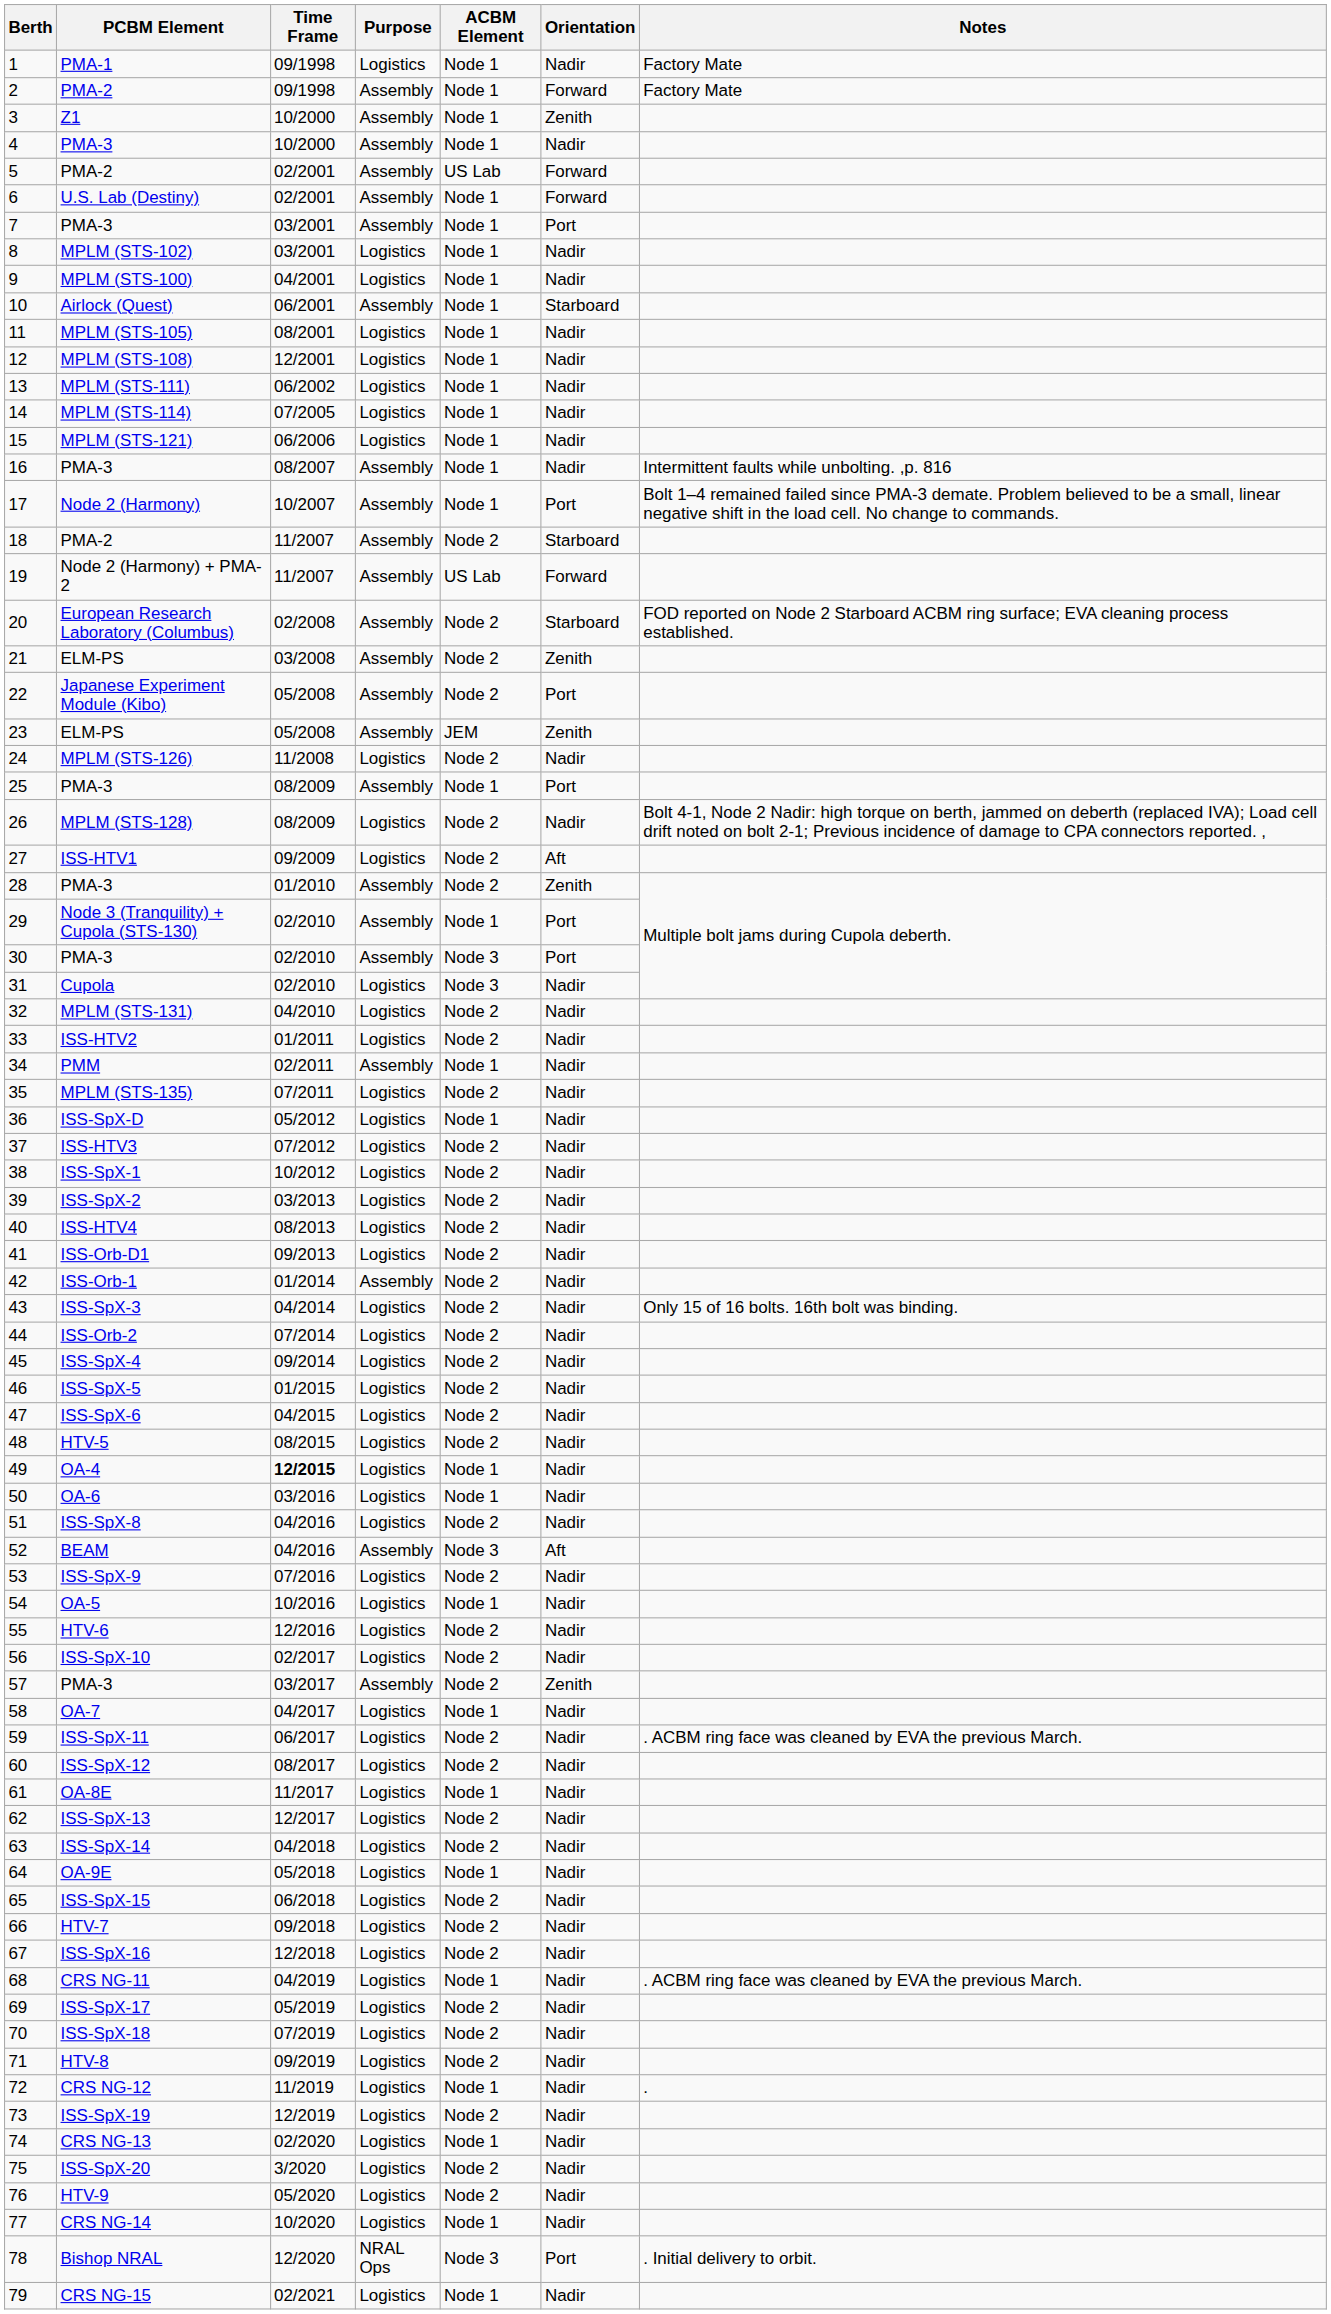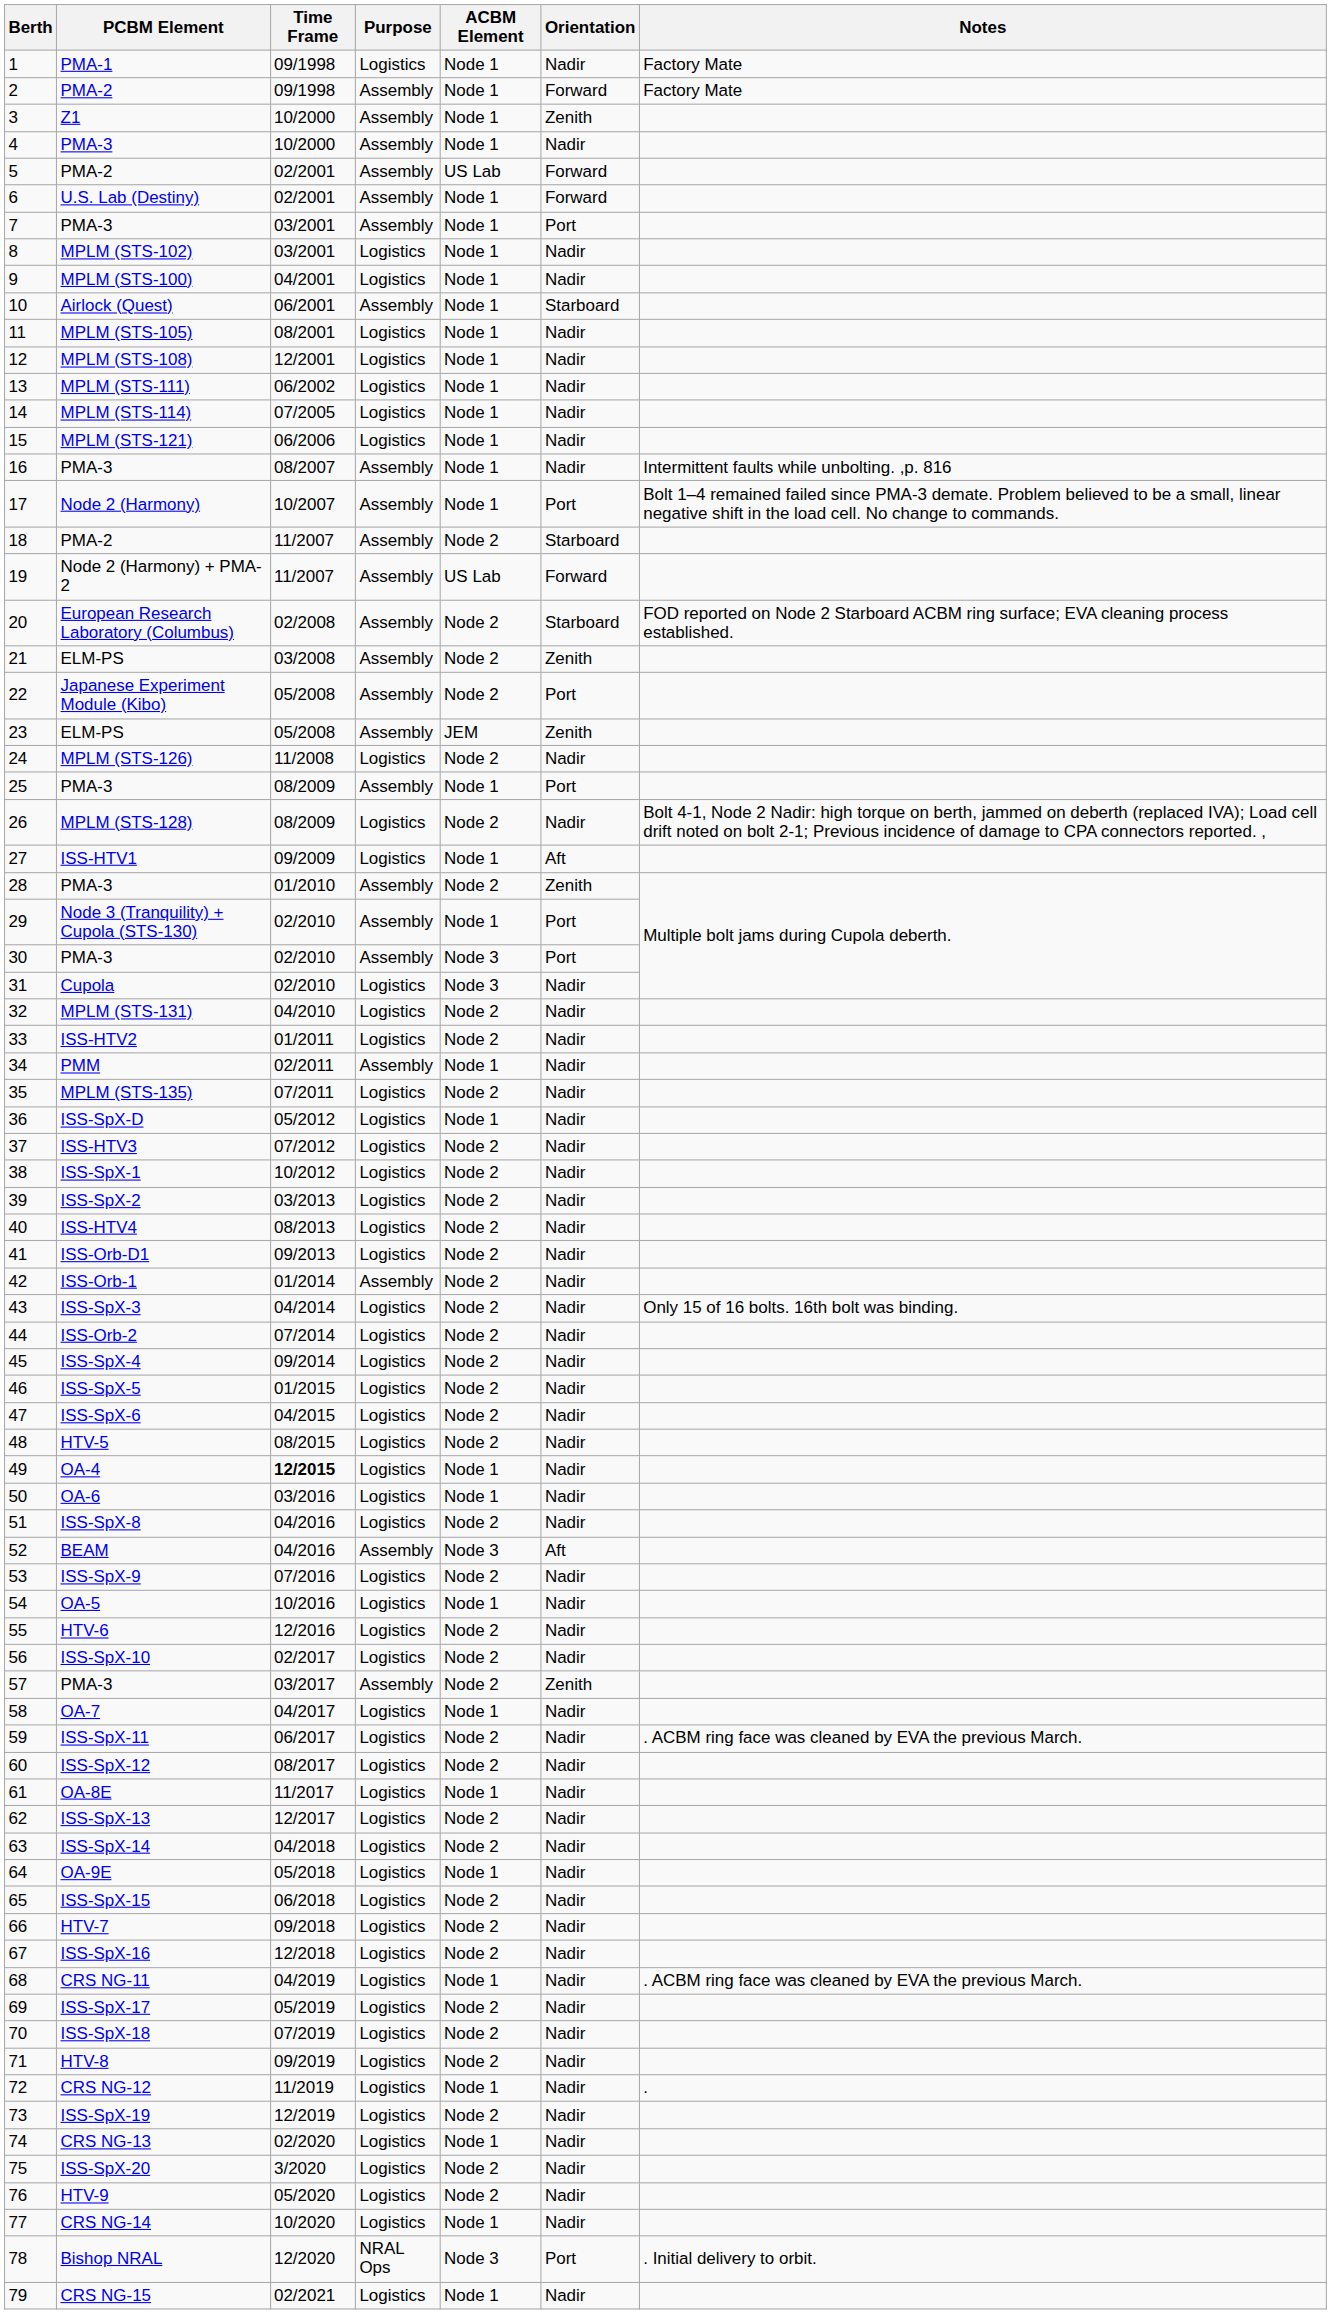27 | ACBM Element: Node 2 -> Node 1
